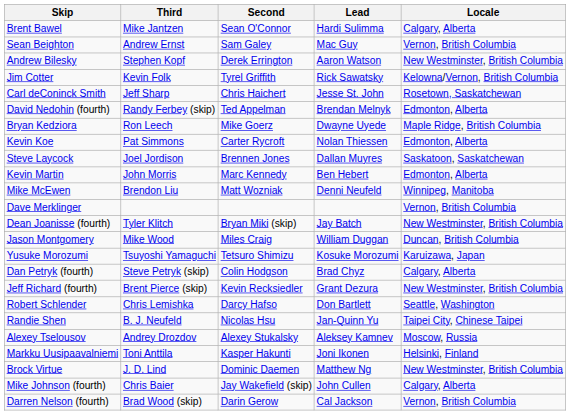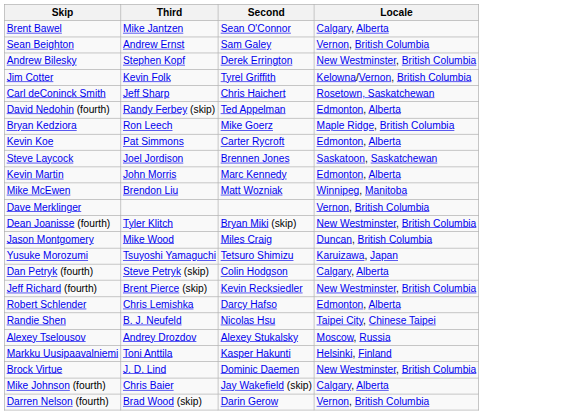- column: Lead | Hardi Sulimma | Mac Guy | Aaron Watson | Rick Sawatsky | Jesse St. John | Brendan Melnyk | Dwayne Uyede | Nolan Thiessen | Dallan Muyres | Ben Hebert | Denni Neufeld | Jay Batch | William Duggan | Kosuke Morozumi | Brad Chyz | Grant Dezura | Don Bartlett | Jan-Quinn Yu | Aleksey Kamnev | Joni Ikonen | Matthew Ng | John Cullen | Cal Jackson
Robert Schlender | Locale: Seattle, Washington -> Edmonton, Alberta
